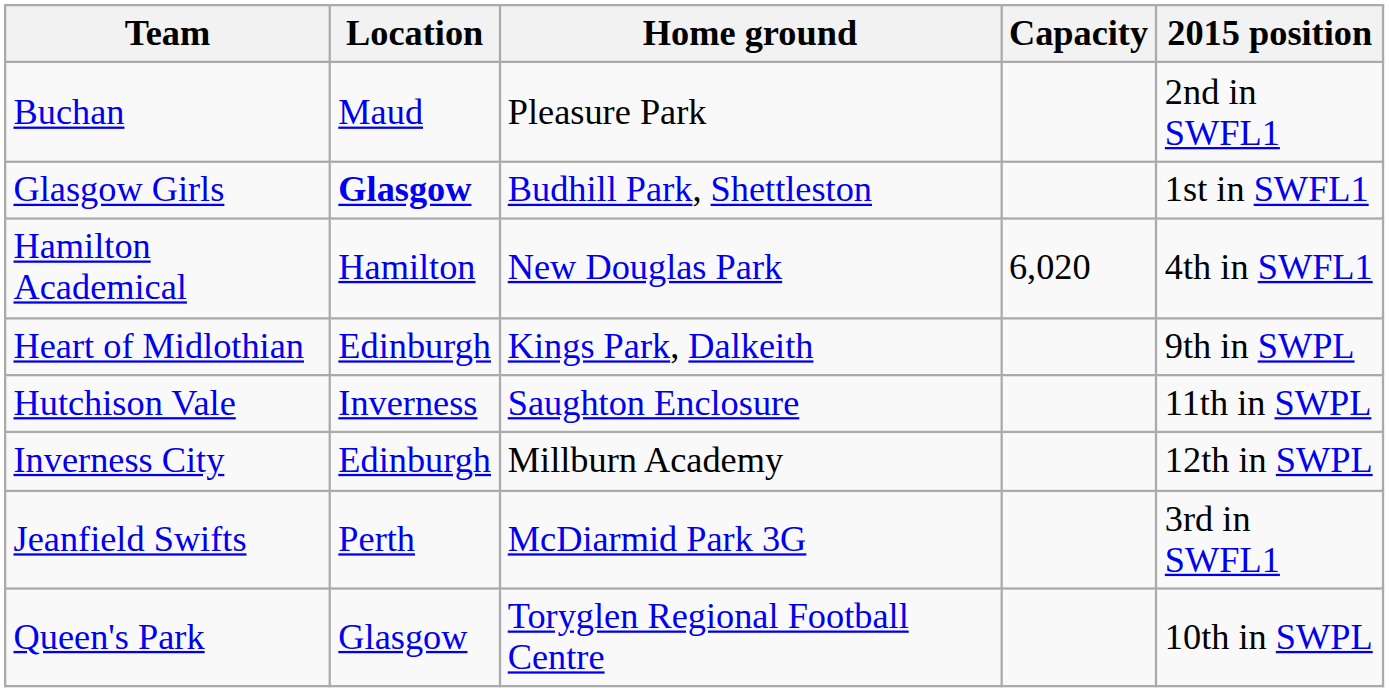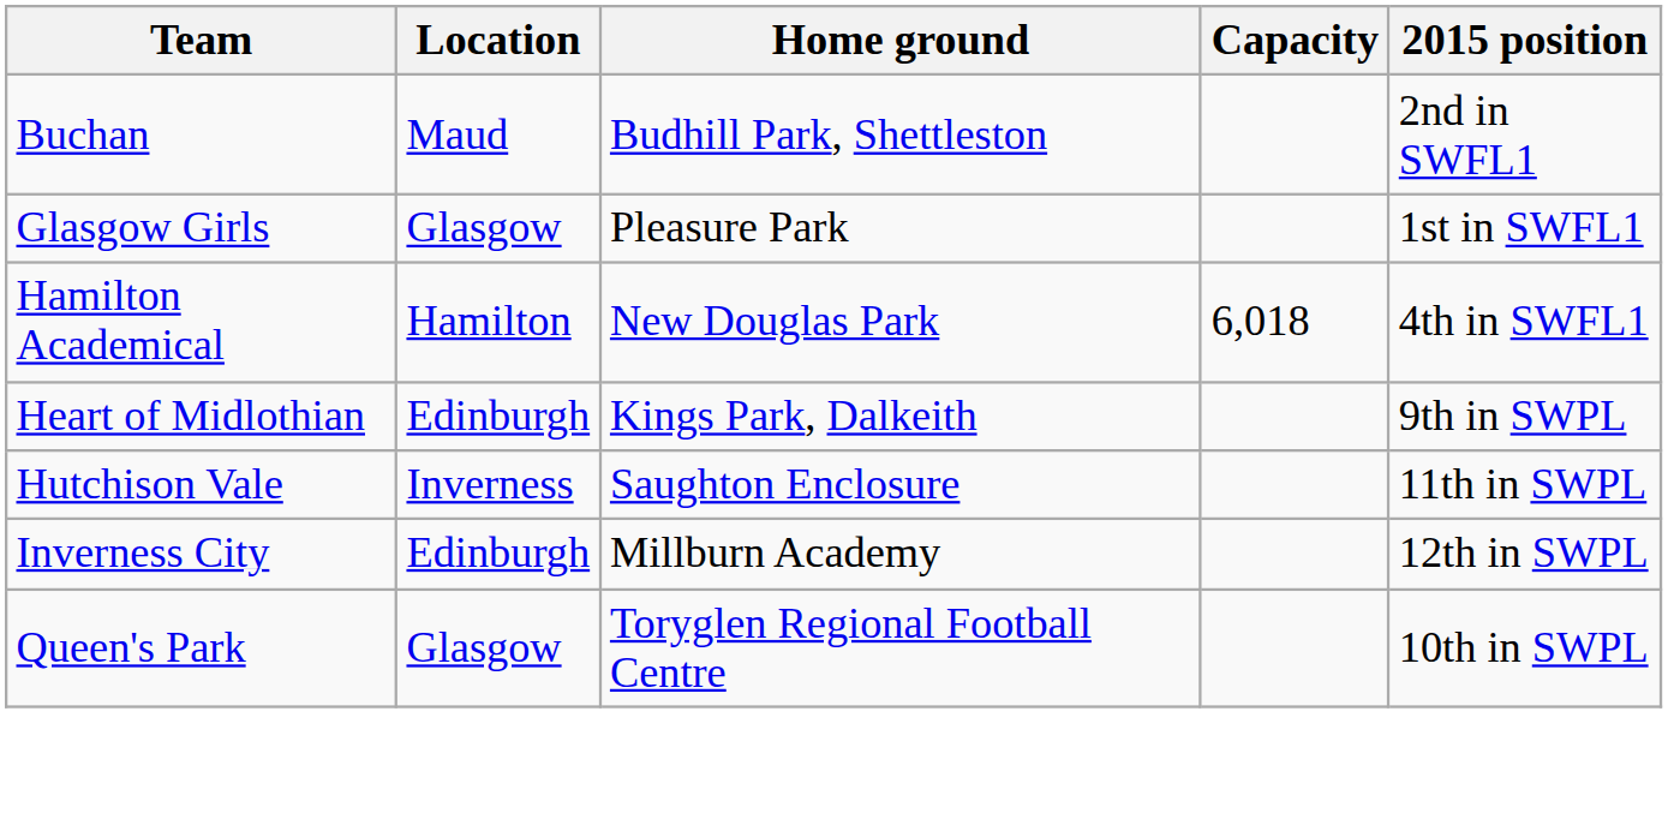Buchan | Home ground: Pleasure Park -> Budhill Park, Shettleston
Glasgow Girls | Location: bold -> normal
Glasgow Girls | Home ground: Budhill Park, Shettleston -> Pleasure Park
Hamilton Academical | Capacity: 6,020 -> 6,018
- row: Jeanfield Swifts | Perth | McDiarmid Park 3G | 3rd in SWFL1
